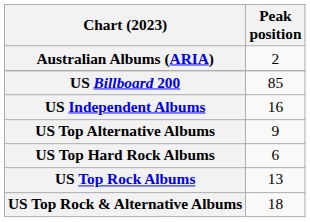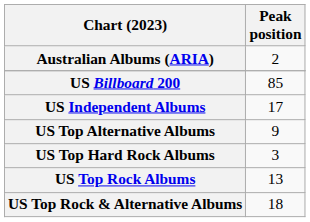US Independent Albums | Peak position: 16 -> 17
US Top Hard Rock Albums | Peak position: 6 -> 3
